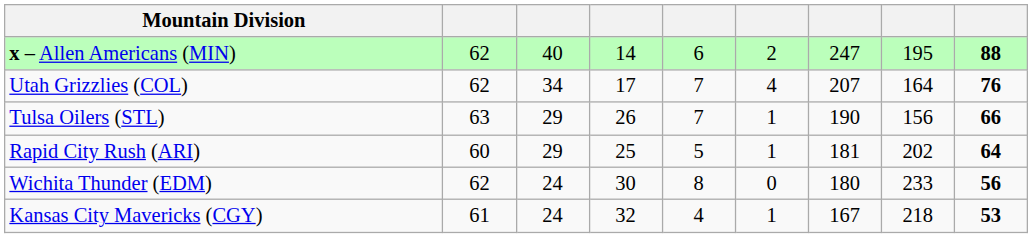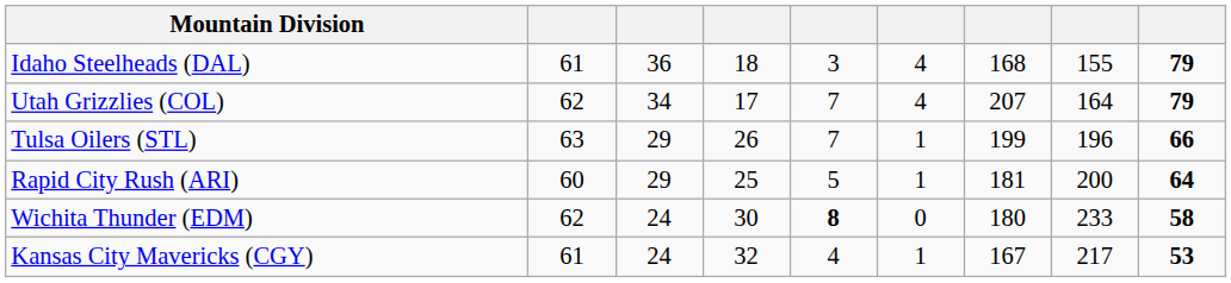- row: x – Allen Americans (MIN) | 62 | 40 | 14 | 6 | 2 | 247 | 195 | 88
+ row: Idaho Steelheads (DAL) | 61 | 36 | 18 | 3 | 4 | 168 | 155 | 79
Utah Grizzlies (COL) | column 9: 76 -> 79
Tulsa Oilers (STL) | column 7: 190 -> 199
Tulsa Oilers (STL) | column 8: 156 -> 196
Rapid City Rush (ARI) | column 8: 202 -> 200
Wichita Thunder (EDM) | column 5: normal -> bold
Wichita Thunder (EDM) | column 9: 56 -> 58
Kansas City Mavericks (CGY) | column 8: 218 -> 217
